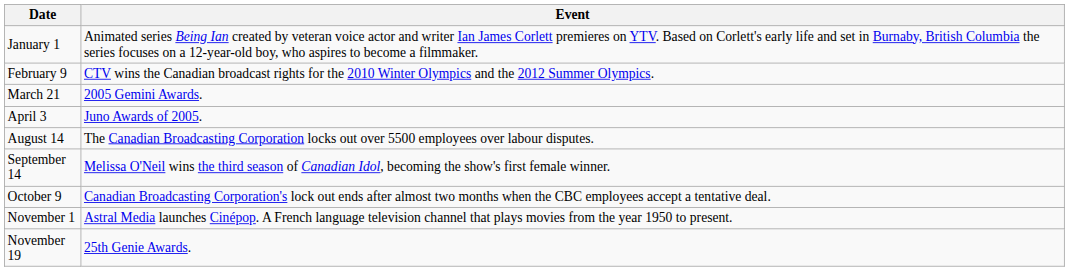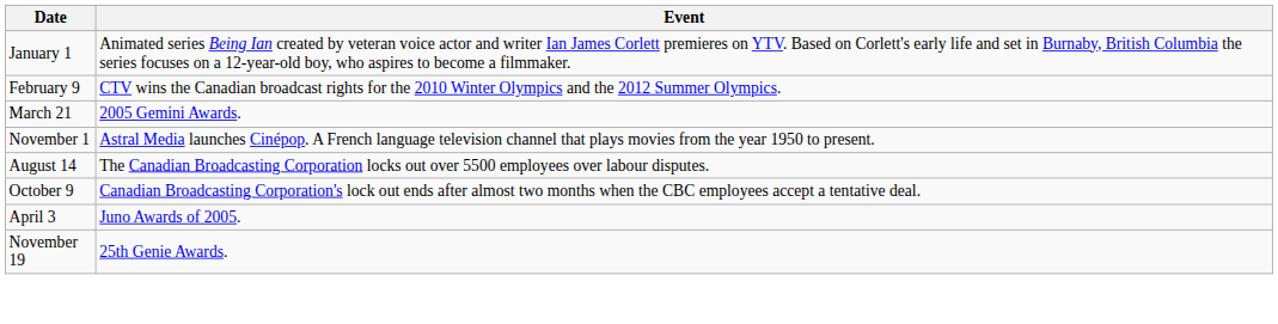rows swapped: April 3 <-> November 1
- row: September 14 | Melissa O'Neil wins the third season of Canadian Idol, becoming the show's first female winner.
